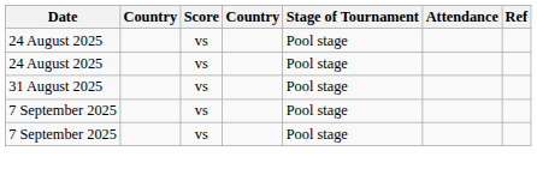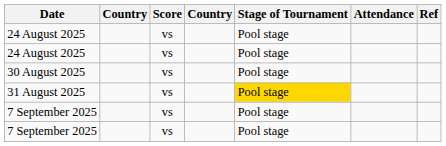+ row: 30 August 2025 | vs | Pool stage
31 August 2025 | Stage of Tournament: no background -> gold background
